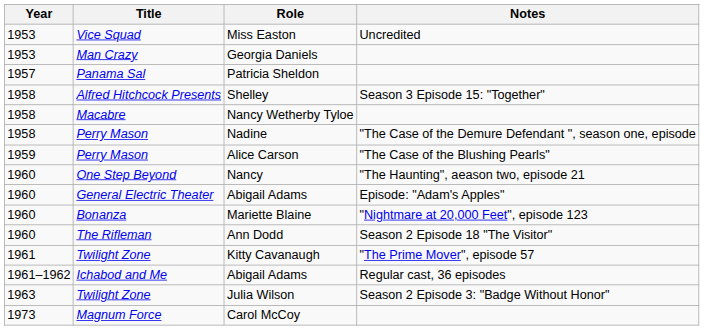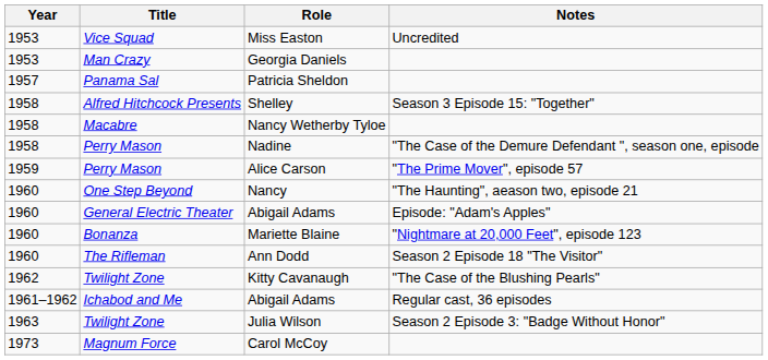Alice Carson | Notes: "The Case of the Blushing Pearls" -> "The Prime Mover", episode 57
Kitty Cavanaugh | Year: 1961 -> 1962
Kitty Cavanaugh | Notes: "The Prime Mover", episode 57 -> "The Case of the Blushing Pearls"
